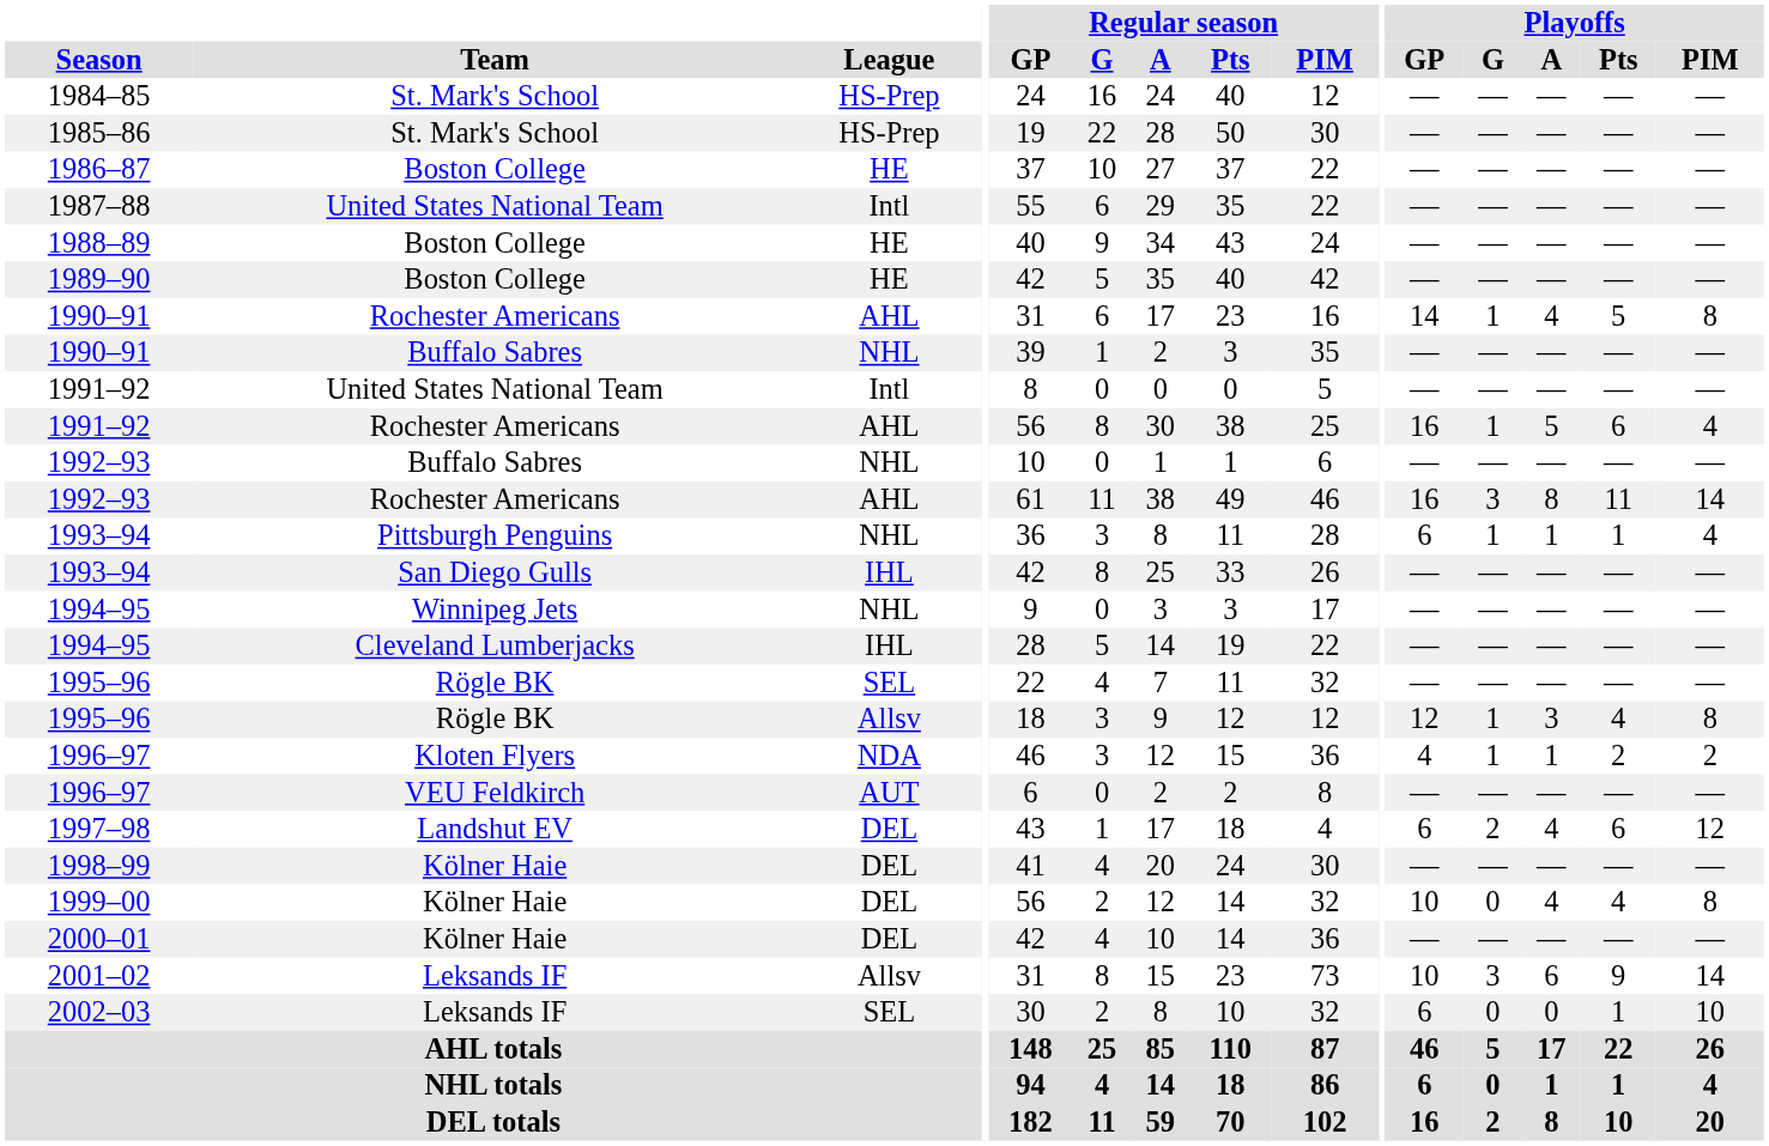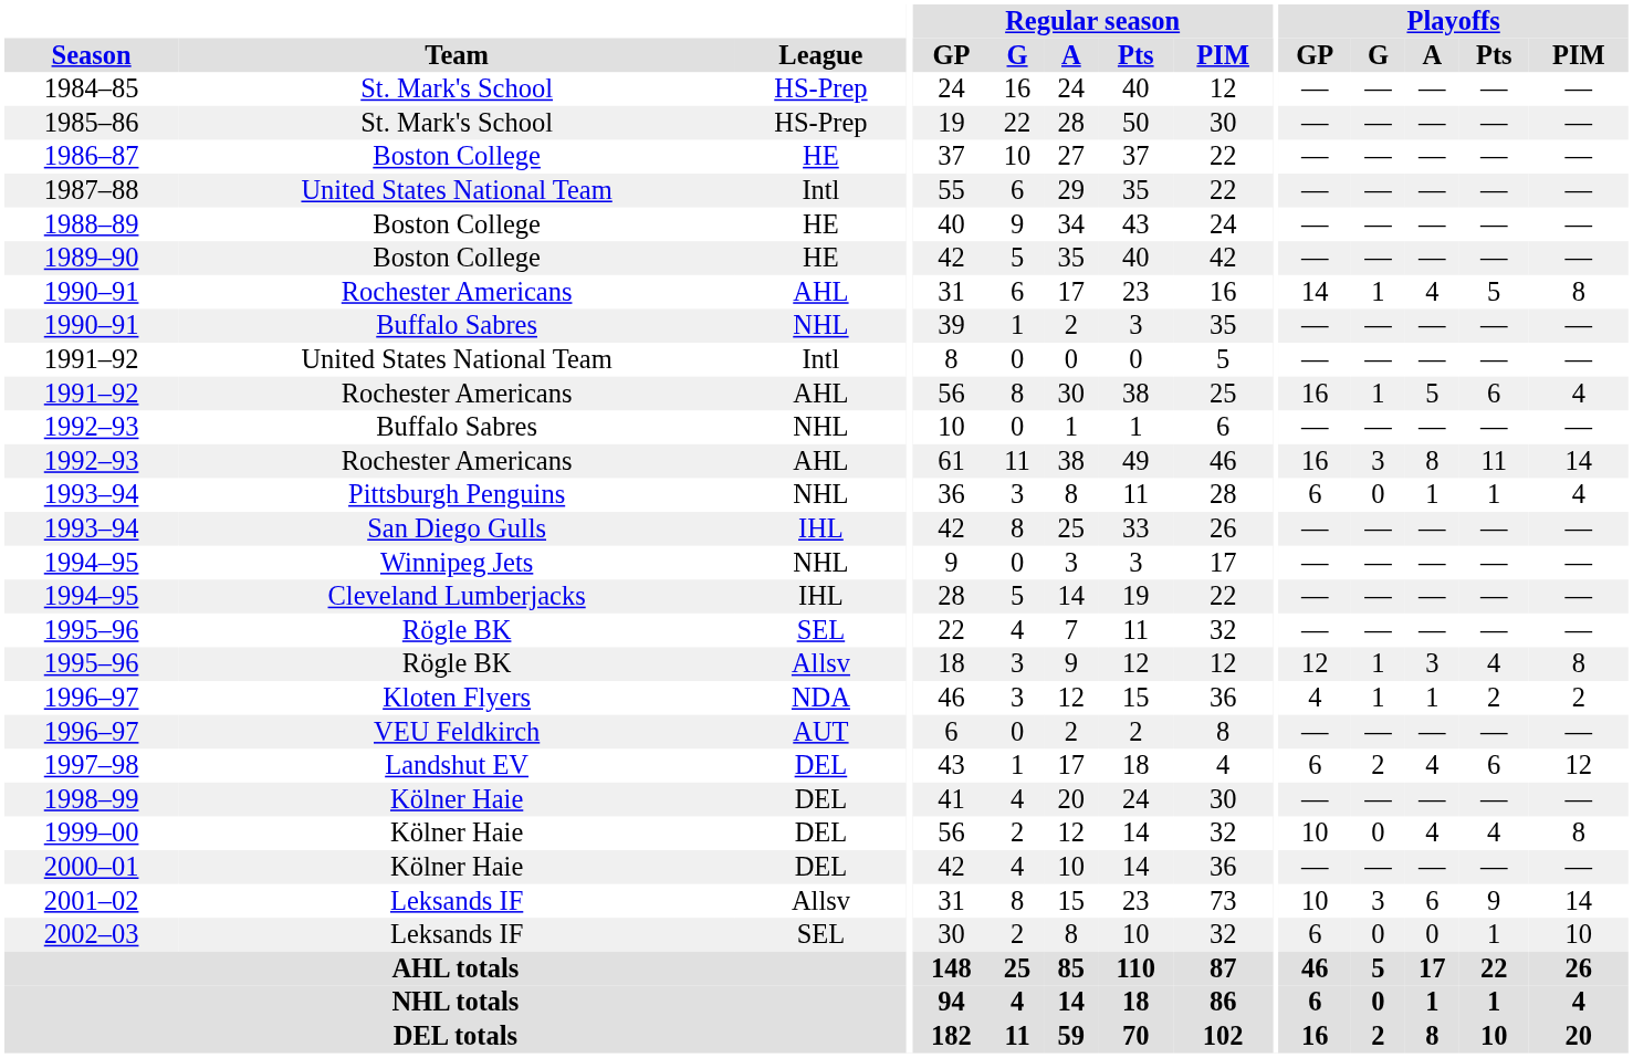1993–94 / NHL | Playoffs / G: 1 -> 0
